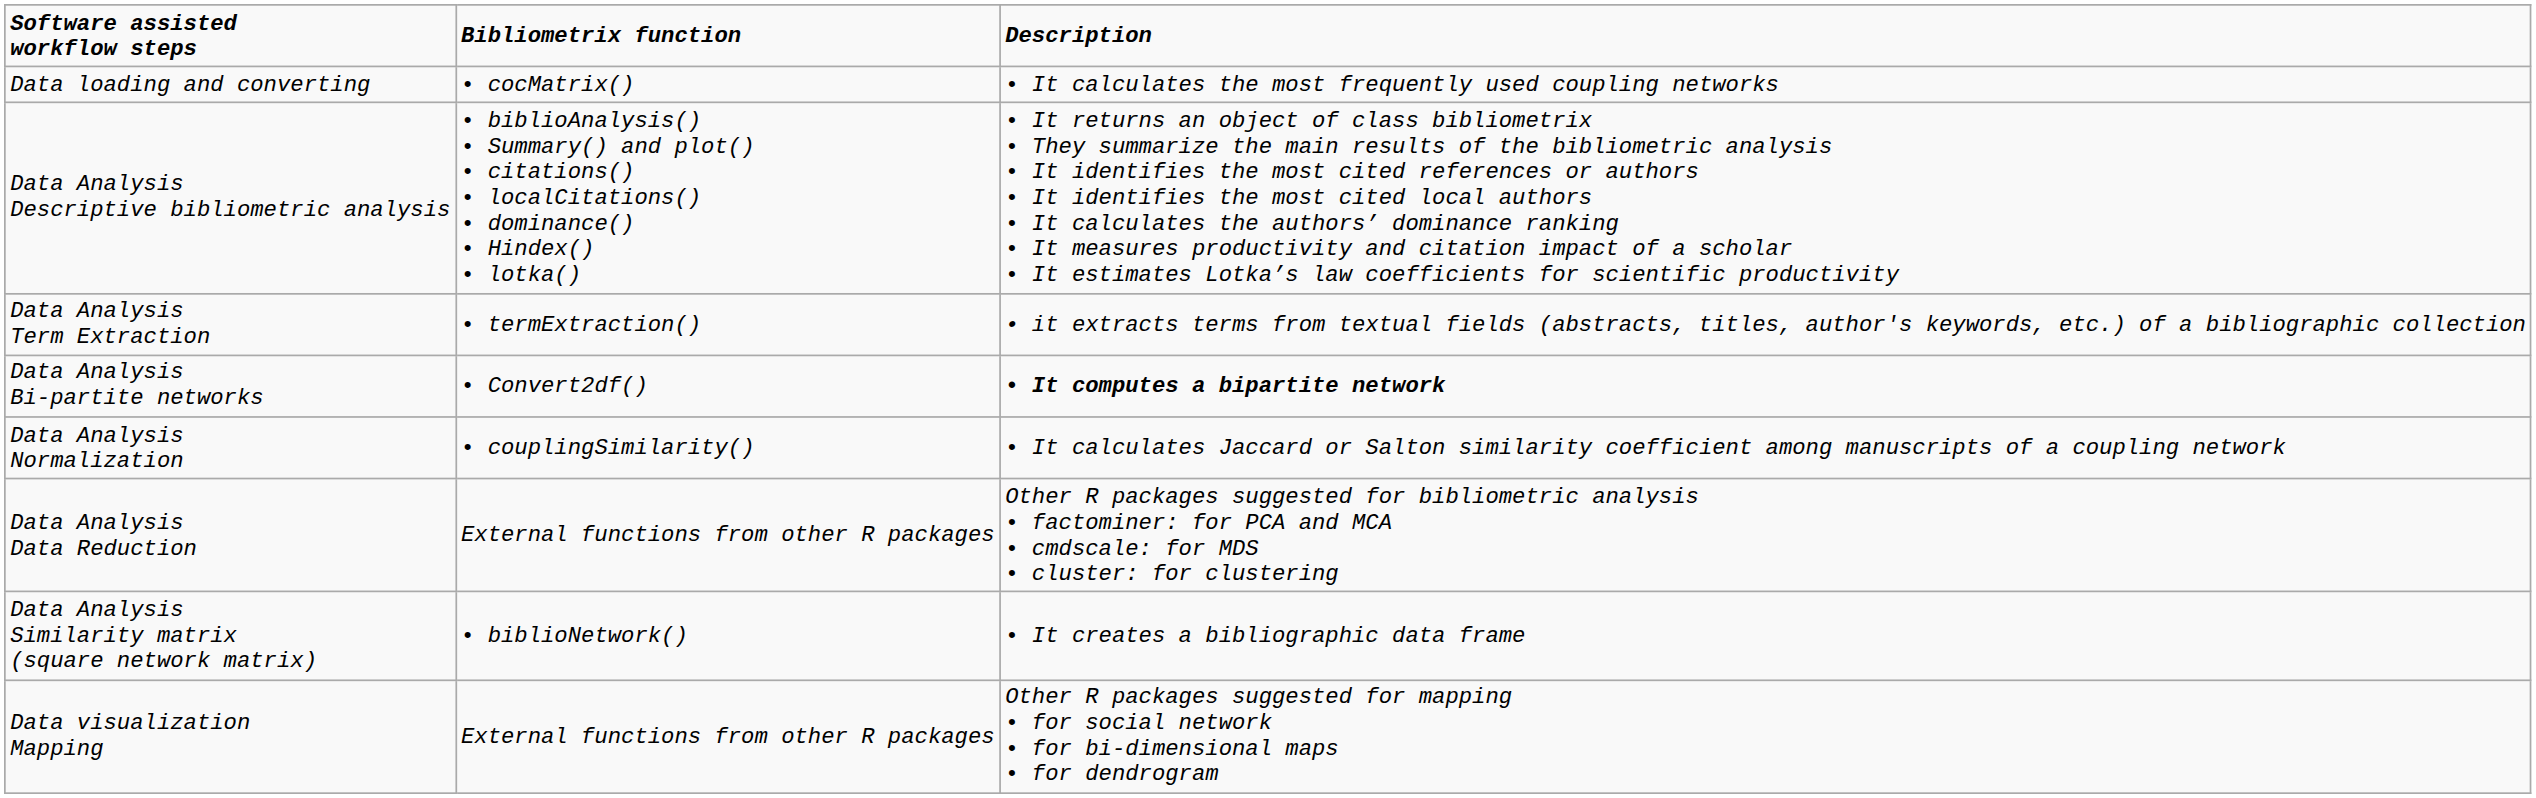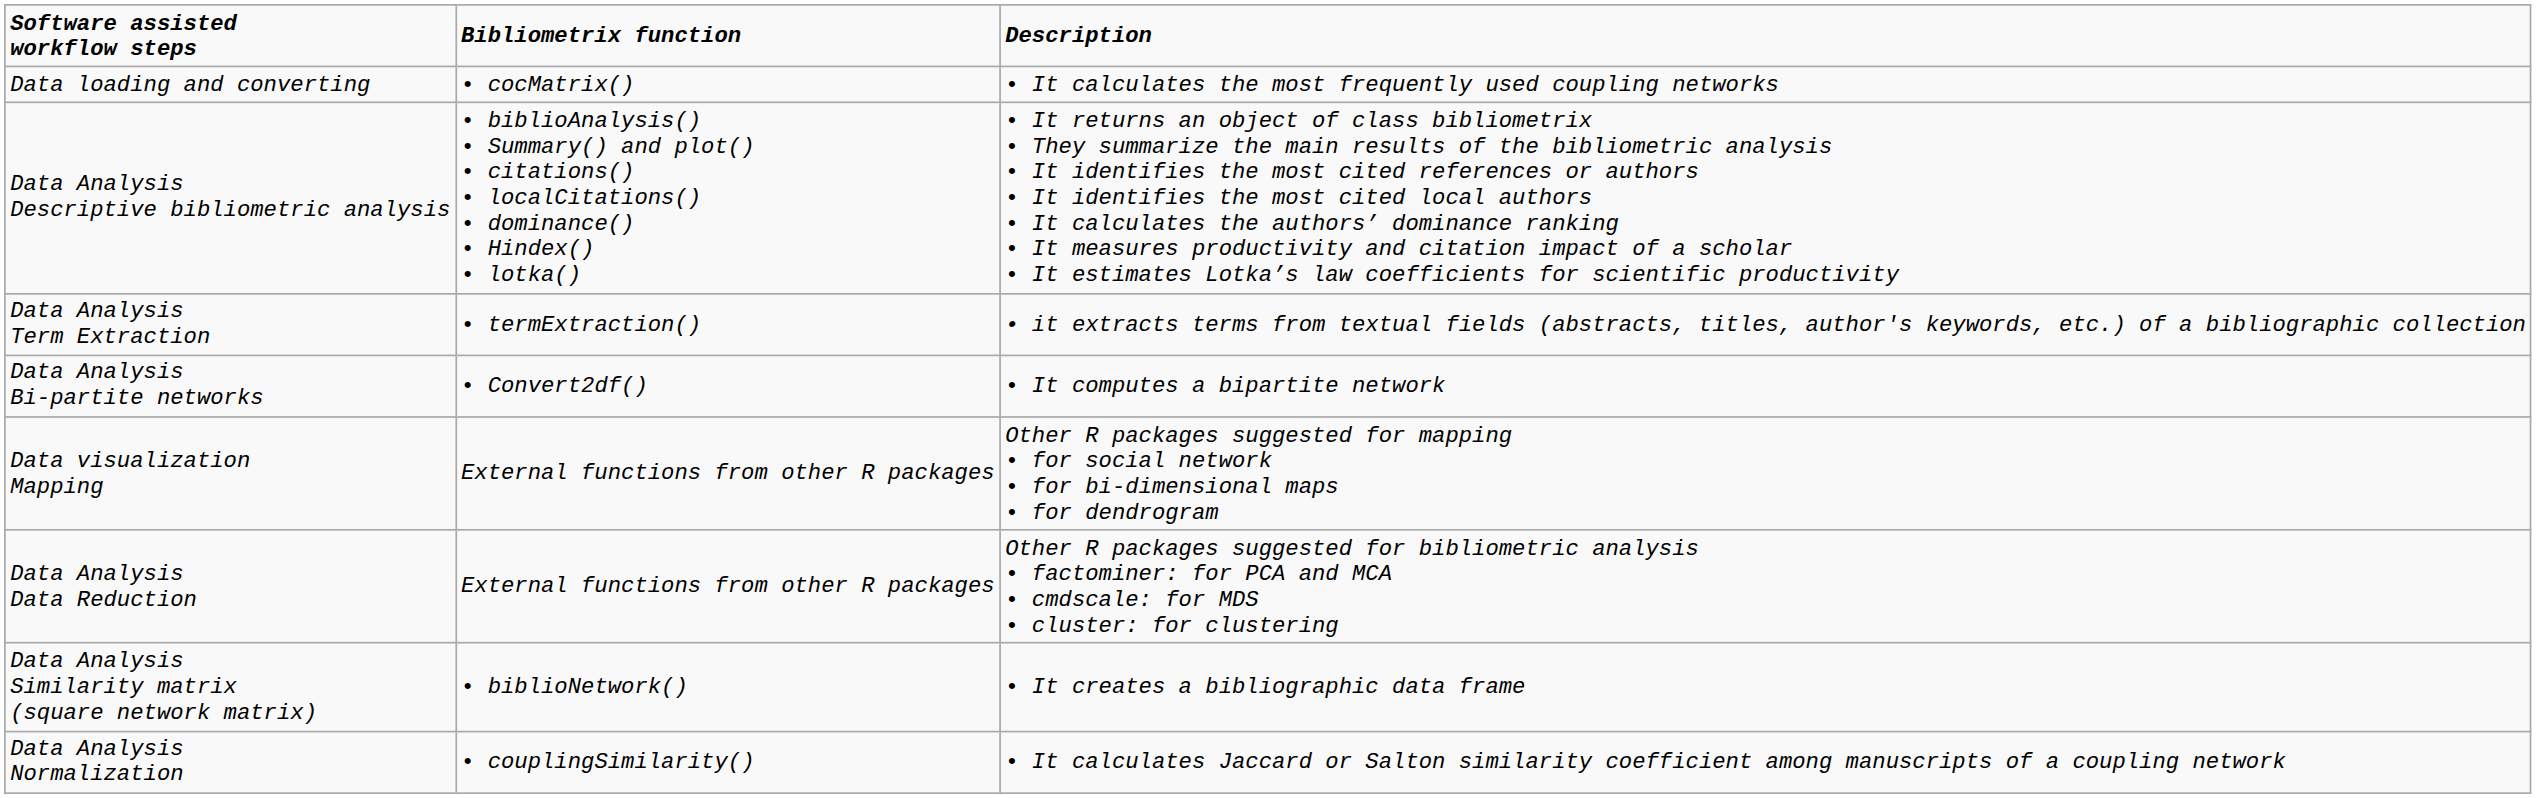Data Analysis Bi-partite networks | column 3: bold -> normal
rows swapped: Data Analysis Normalization <-> Data visualization Mapping
